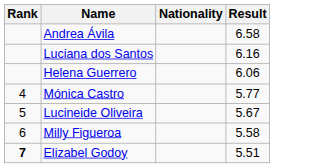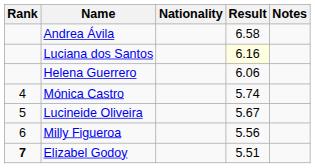+ column: Notes
Luciana dos Santos | Result: no background -> lightyellow background
Mónica Castro | Result: 5.77 -> 5.74
Milly Figueroa | Result: 5.58 -> 5.56
